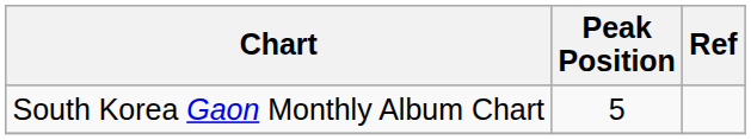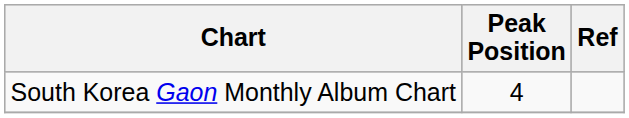South Korea Gaon Monthly Album Chart | Peak Position: 5 -> 4
